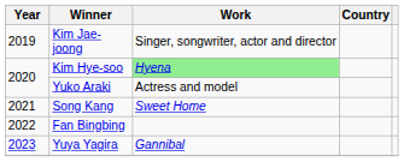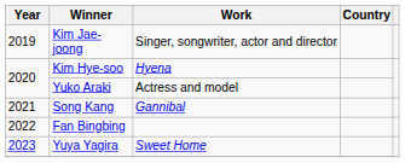Kim Hye-soo | Work: lightgreen background -> no background
Song Kang | Work: Sweet Home -> Gannibal
Yuya Yagira | Work: Gannibal -> Sweet Home
